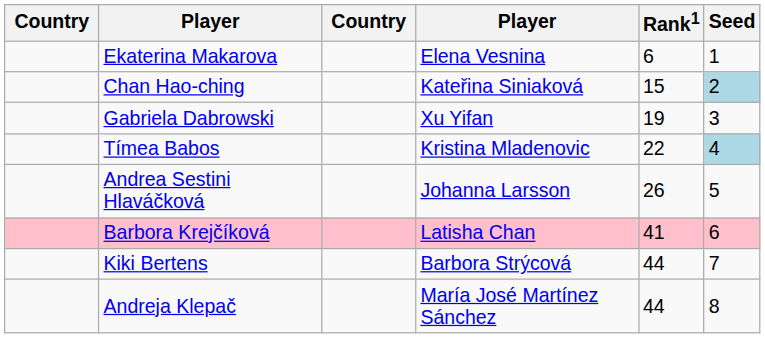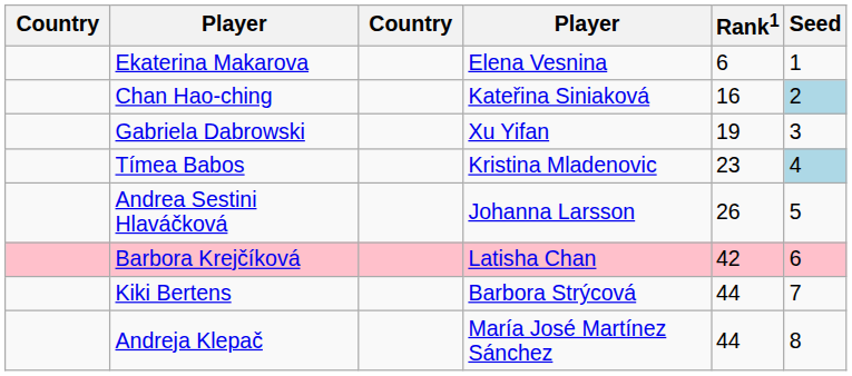Chan Hao-ching | Rank1: 15 -> 16
Tímea Babos | Rank1: 22 -> 23
Barbora Krejčíková | Rank1: 41 -> 42
